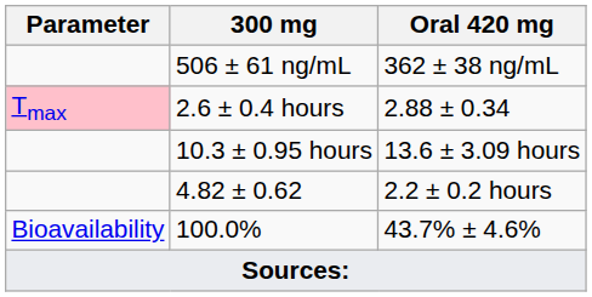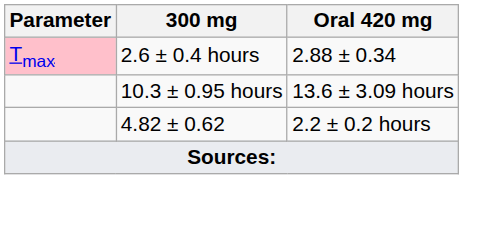- row: 506 ± 61 ng/mL | 362 ± 38 ng/mL
- row: Bioavailability | 100.0% | 43.7% ± 4.6%
